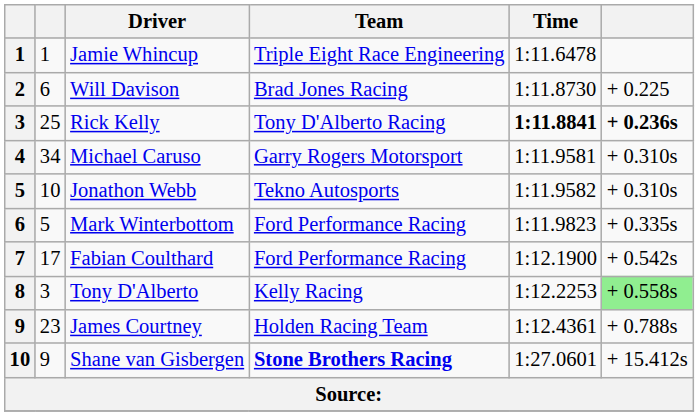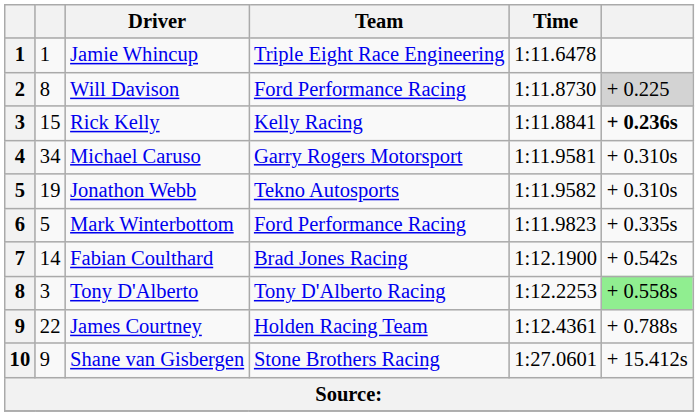Will Davison | column 2: 6 -> 8
Will Davison | Team: Brad Jones Racing -> Ford Performance Racing
Will Davison | column 6: no background -> lightgrey background
Rick Kelly | column 2: 25 -> 15
Rick Kelly | Team: Tony D'Alberto Racing -> Kelly Racing
Rick Kelly | Time: bold -> normal
Jonathon Webb | column 2: 10 -> 19
Fabian Coulthard | column 2: 17 -> 14
Fabian Coulthard | Team: Ford Performance Racing -> Brad Jones Racing
Tony D'Alberto | Team: Kelly Racing -> Tony D'Alberto Racing
James Courtney | column 2: 23 -> 22
Shane van Gisbergen | Team: bold -> normal
